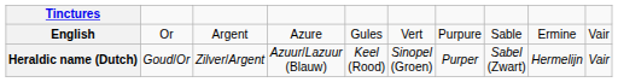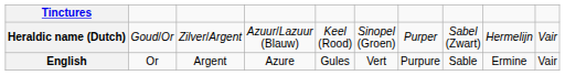rows swapped: English <-> Heraldic name (Dutch)
